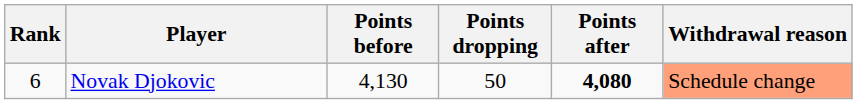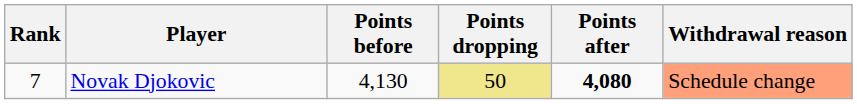Novak Djokovic | Rank: 6 -> 7
Novak Djokovic | Points dropping: no background -> khaki background
